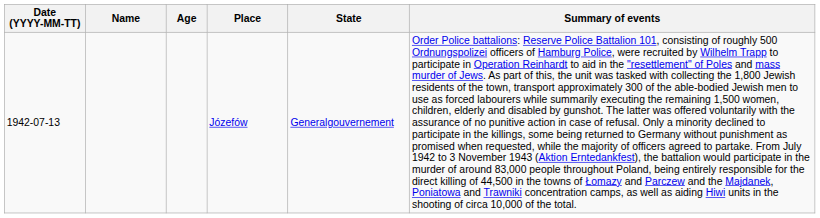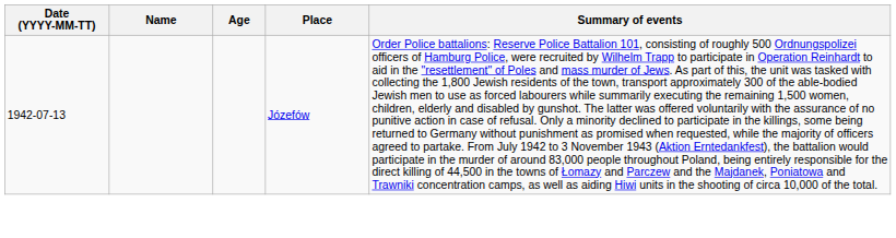- column: State | Generalgouvernement
